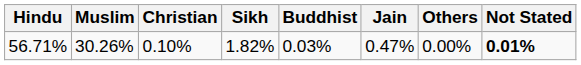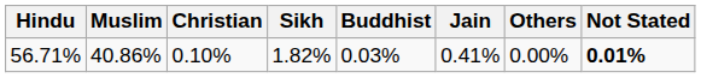56.71% | Muslim: 30.26% -> 40.86%
56.71% | Jain: 0.47% -> 0.41%
